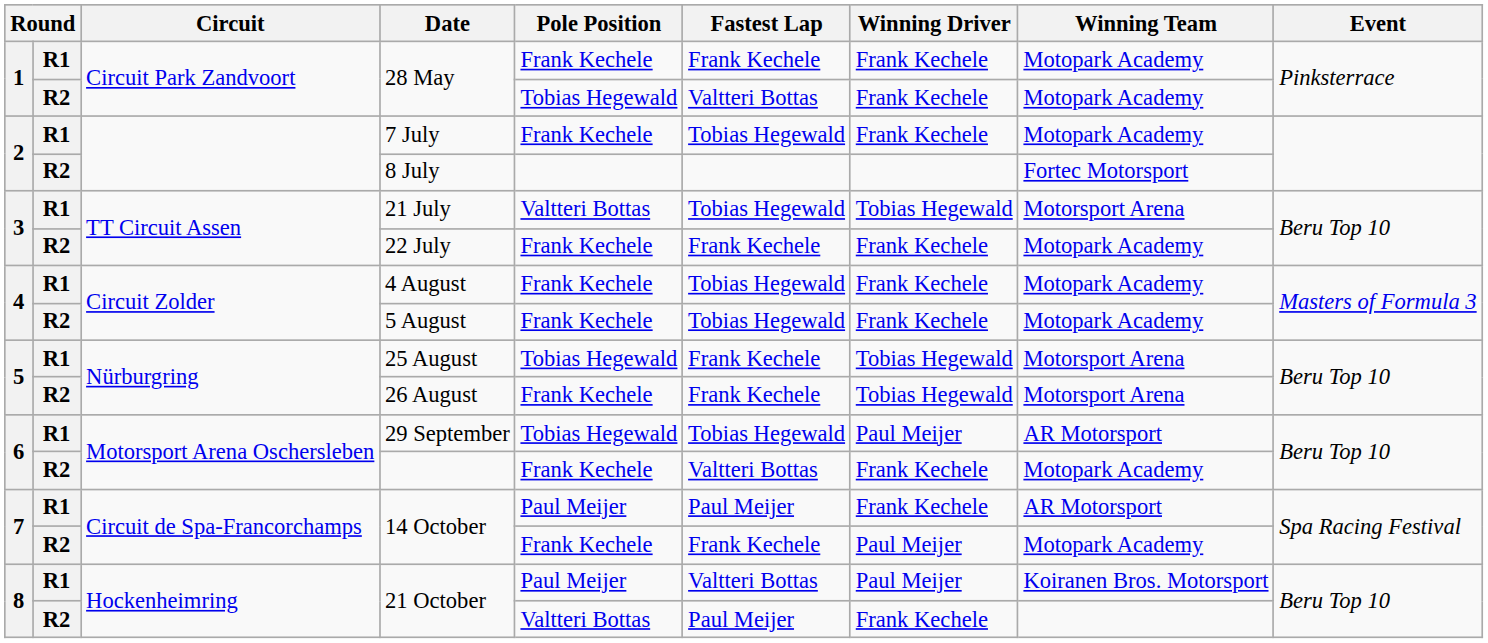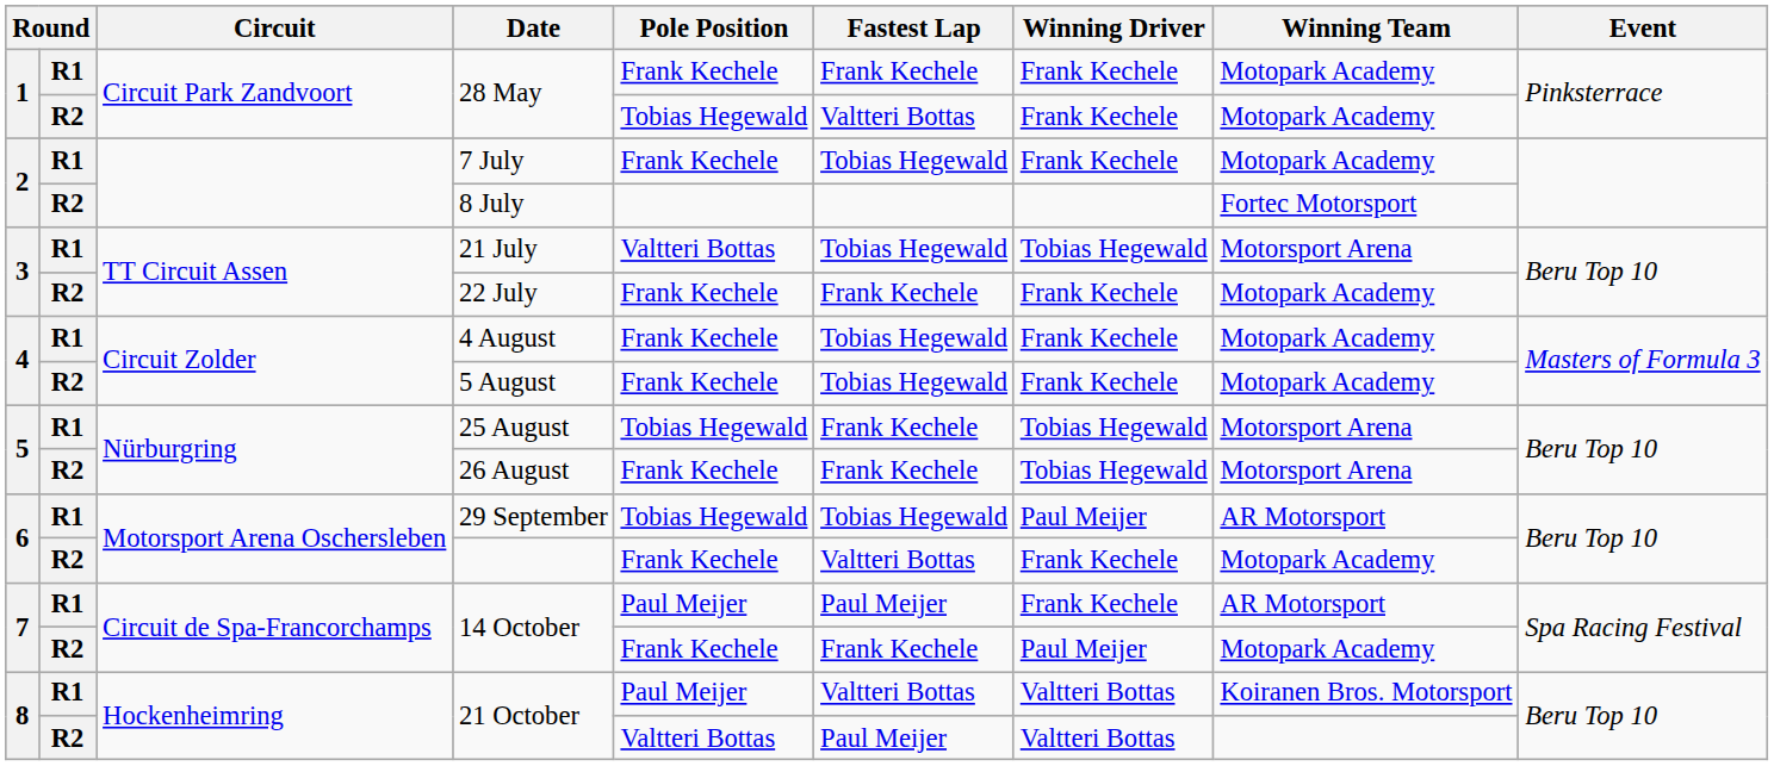R1 / 21 October | Winning Driver: Paul Meijer -> Valtteri Bottas
R2 / 21 October | Winning Driver: Frank Kechele -> Valtteri Bottas
